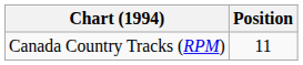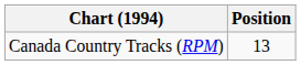Canada Country Tracks (RPM) | Position: 11 -> 13
